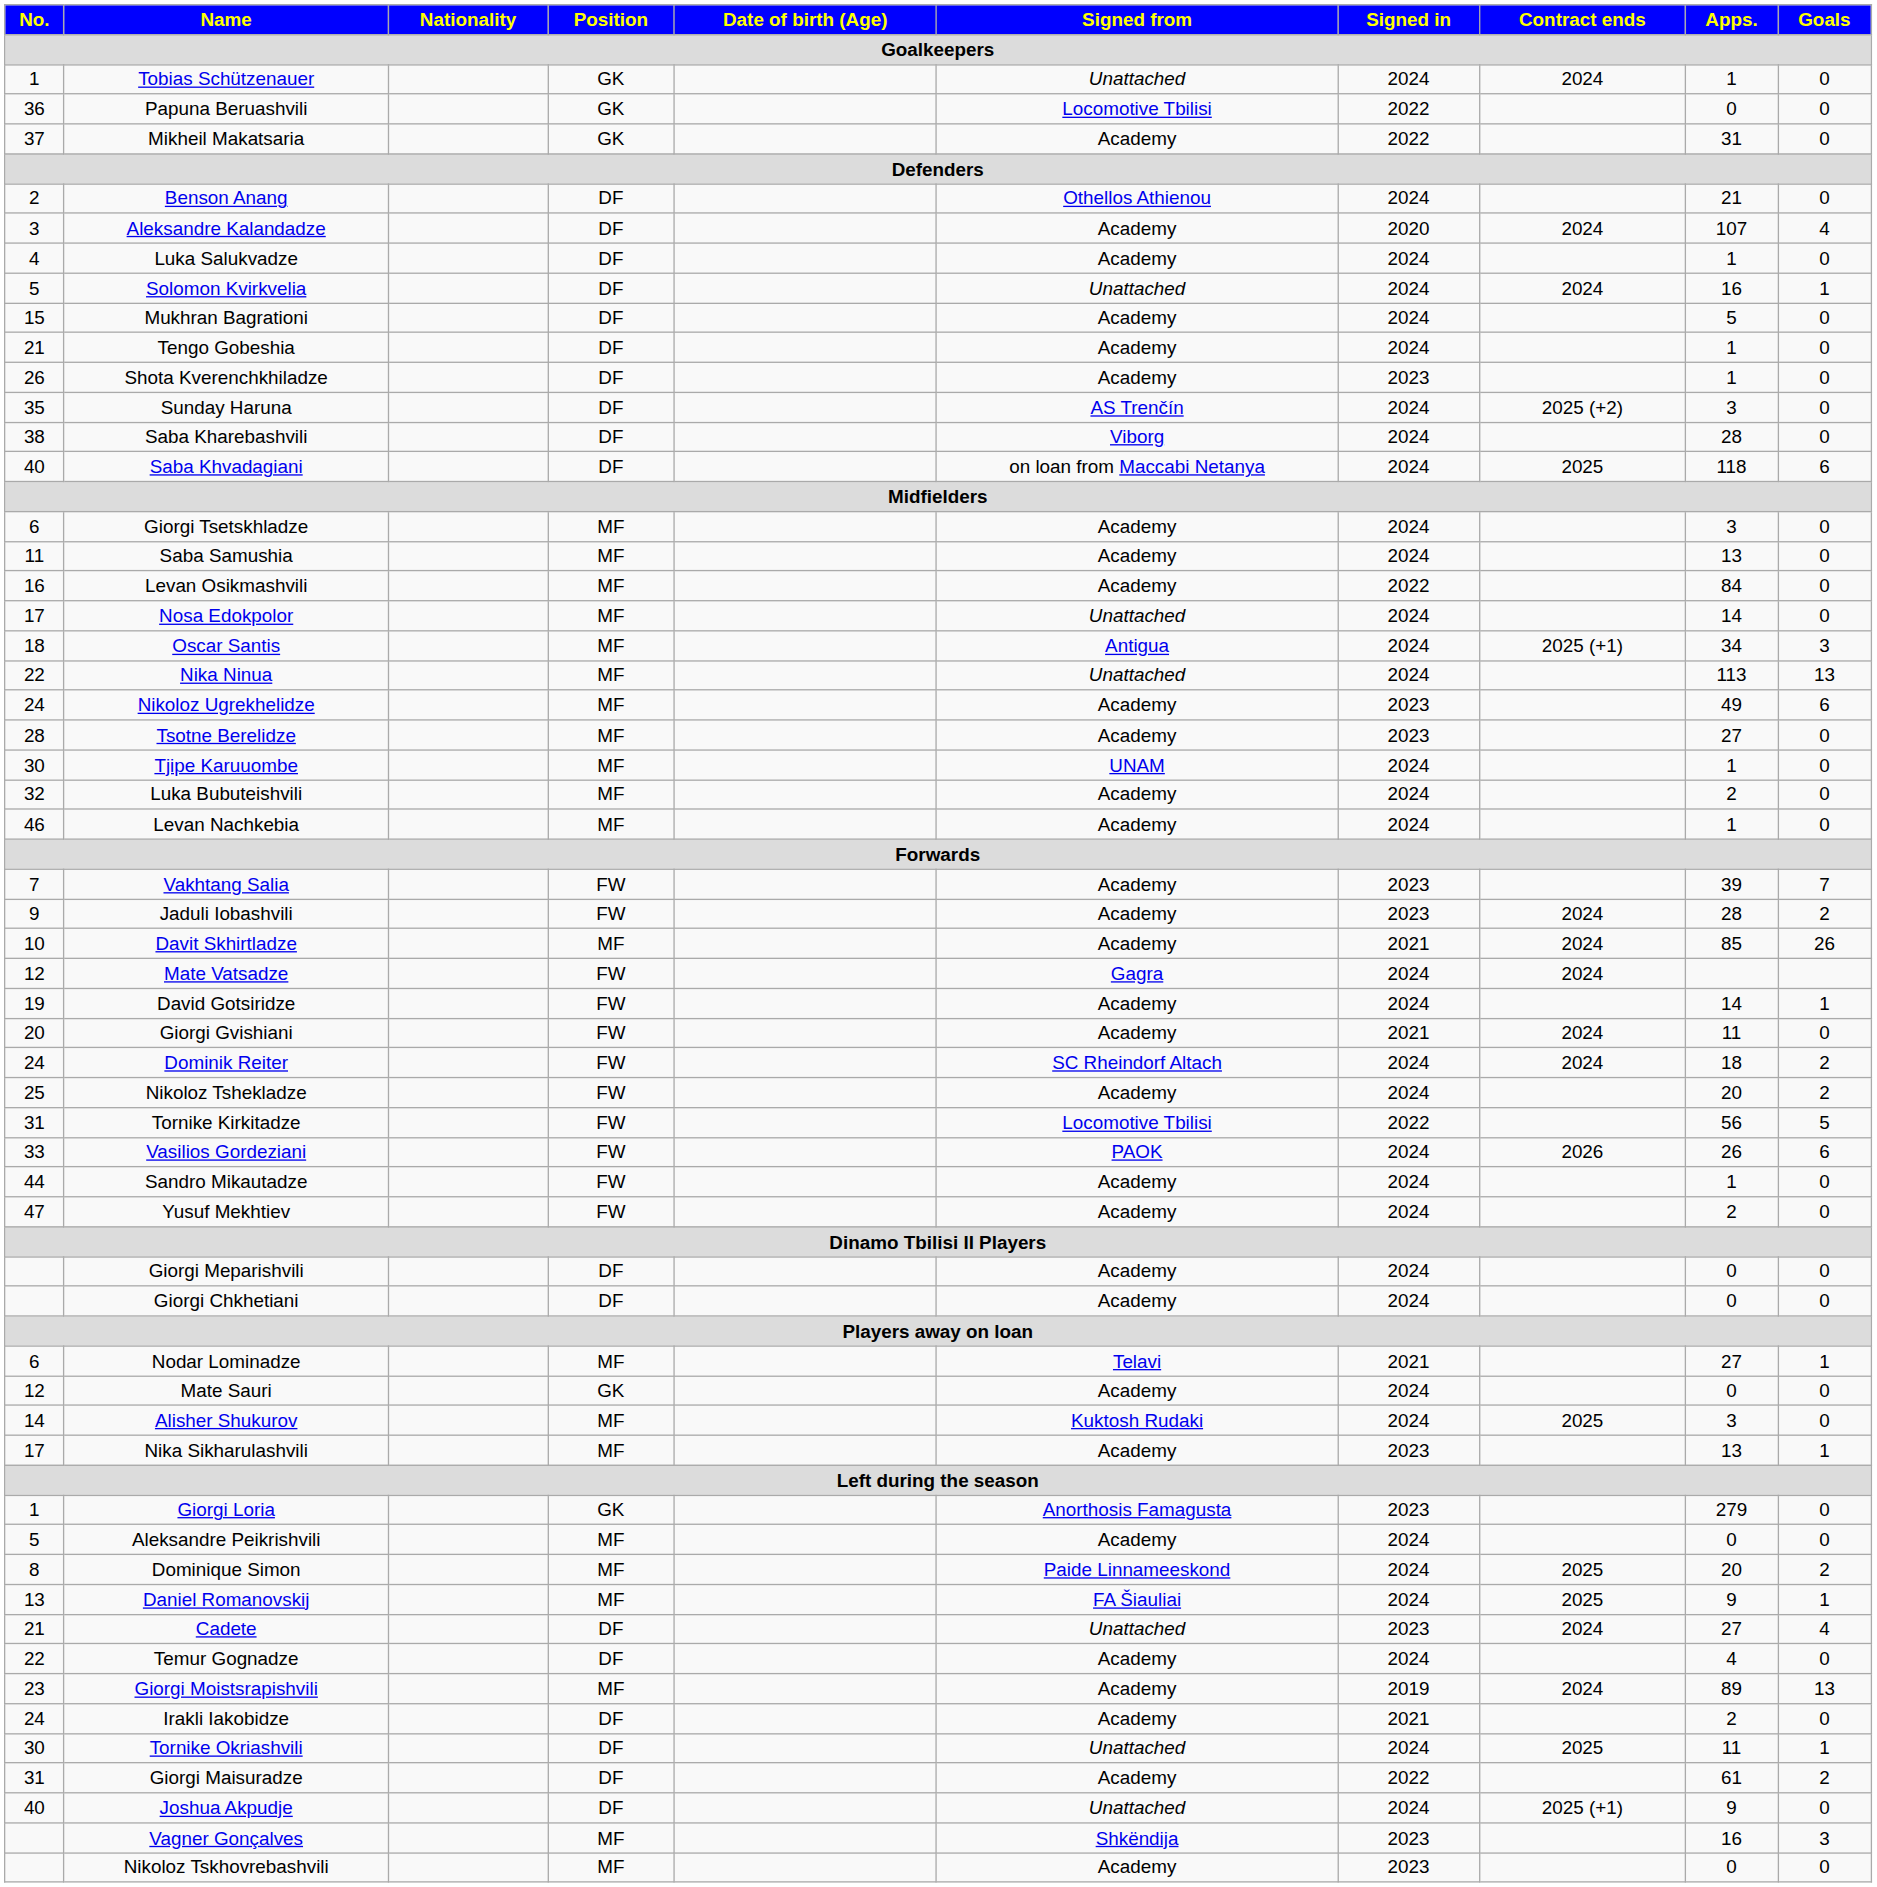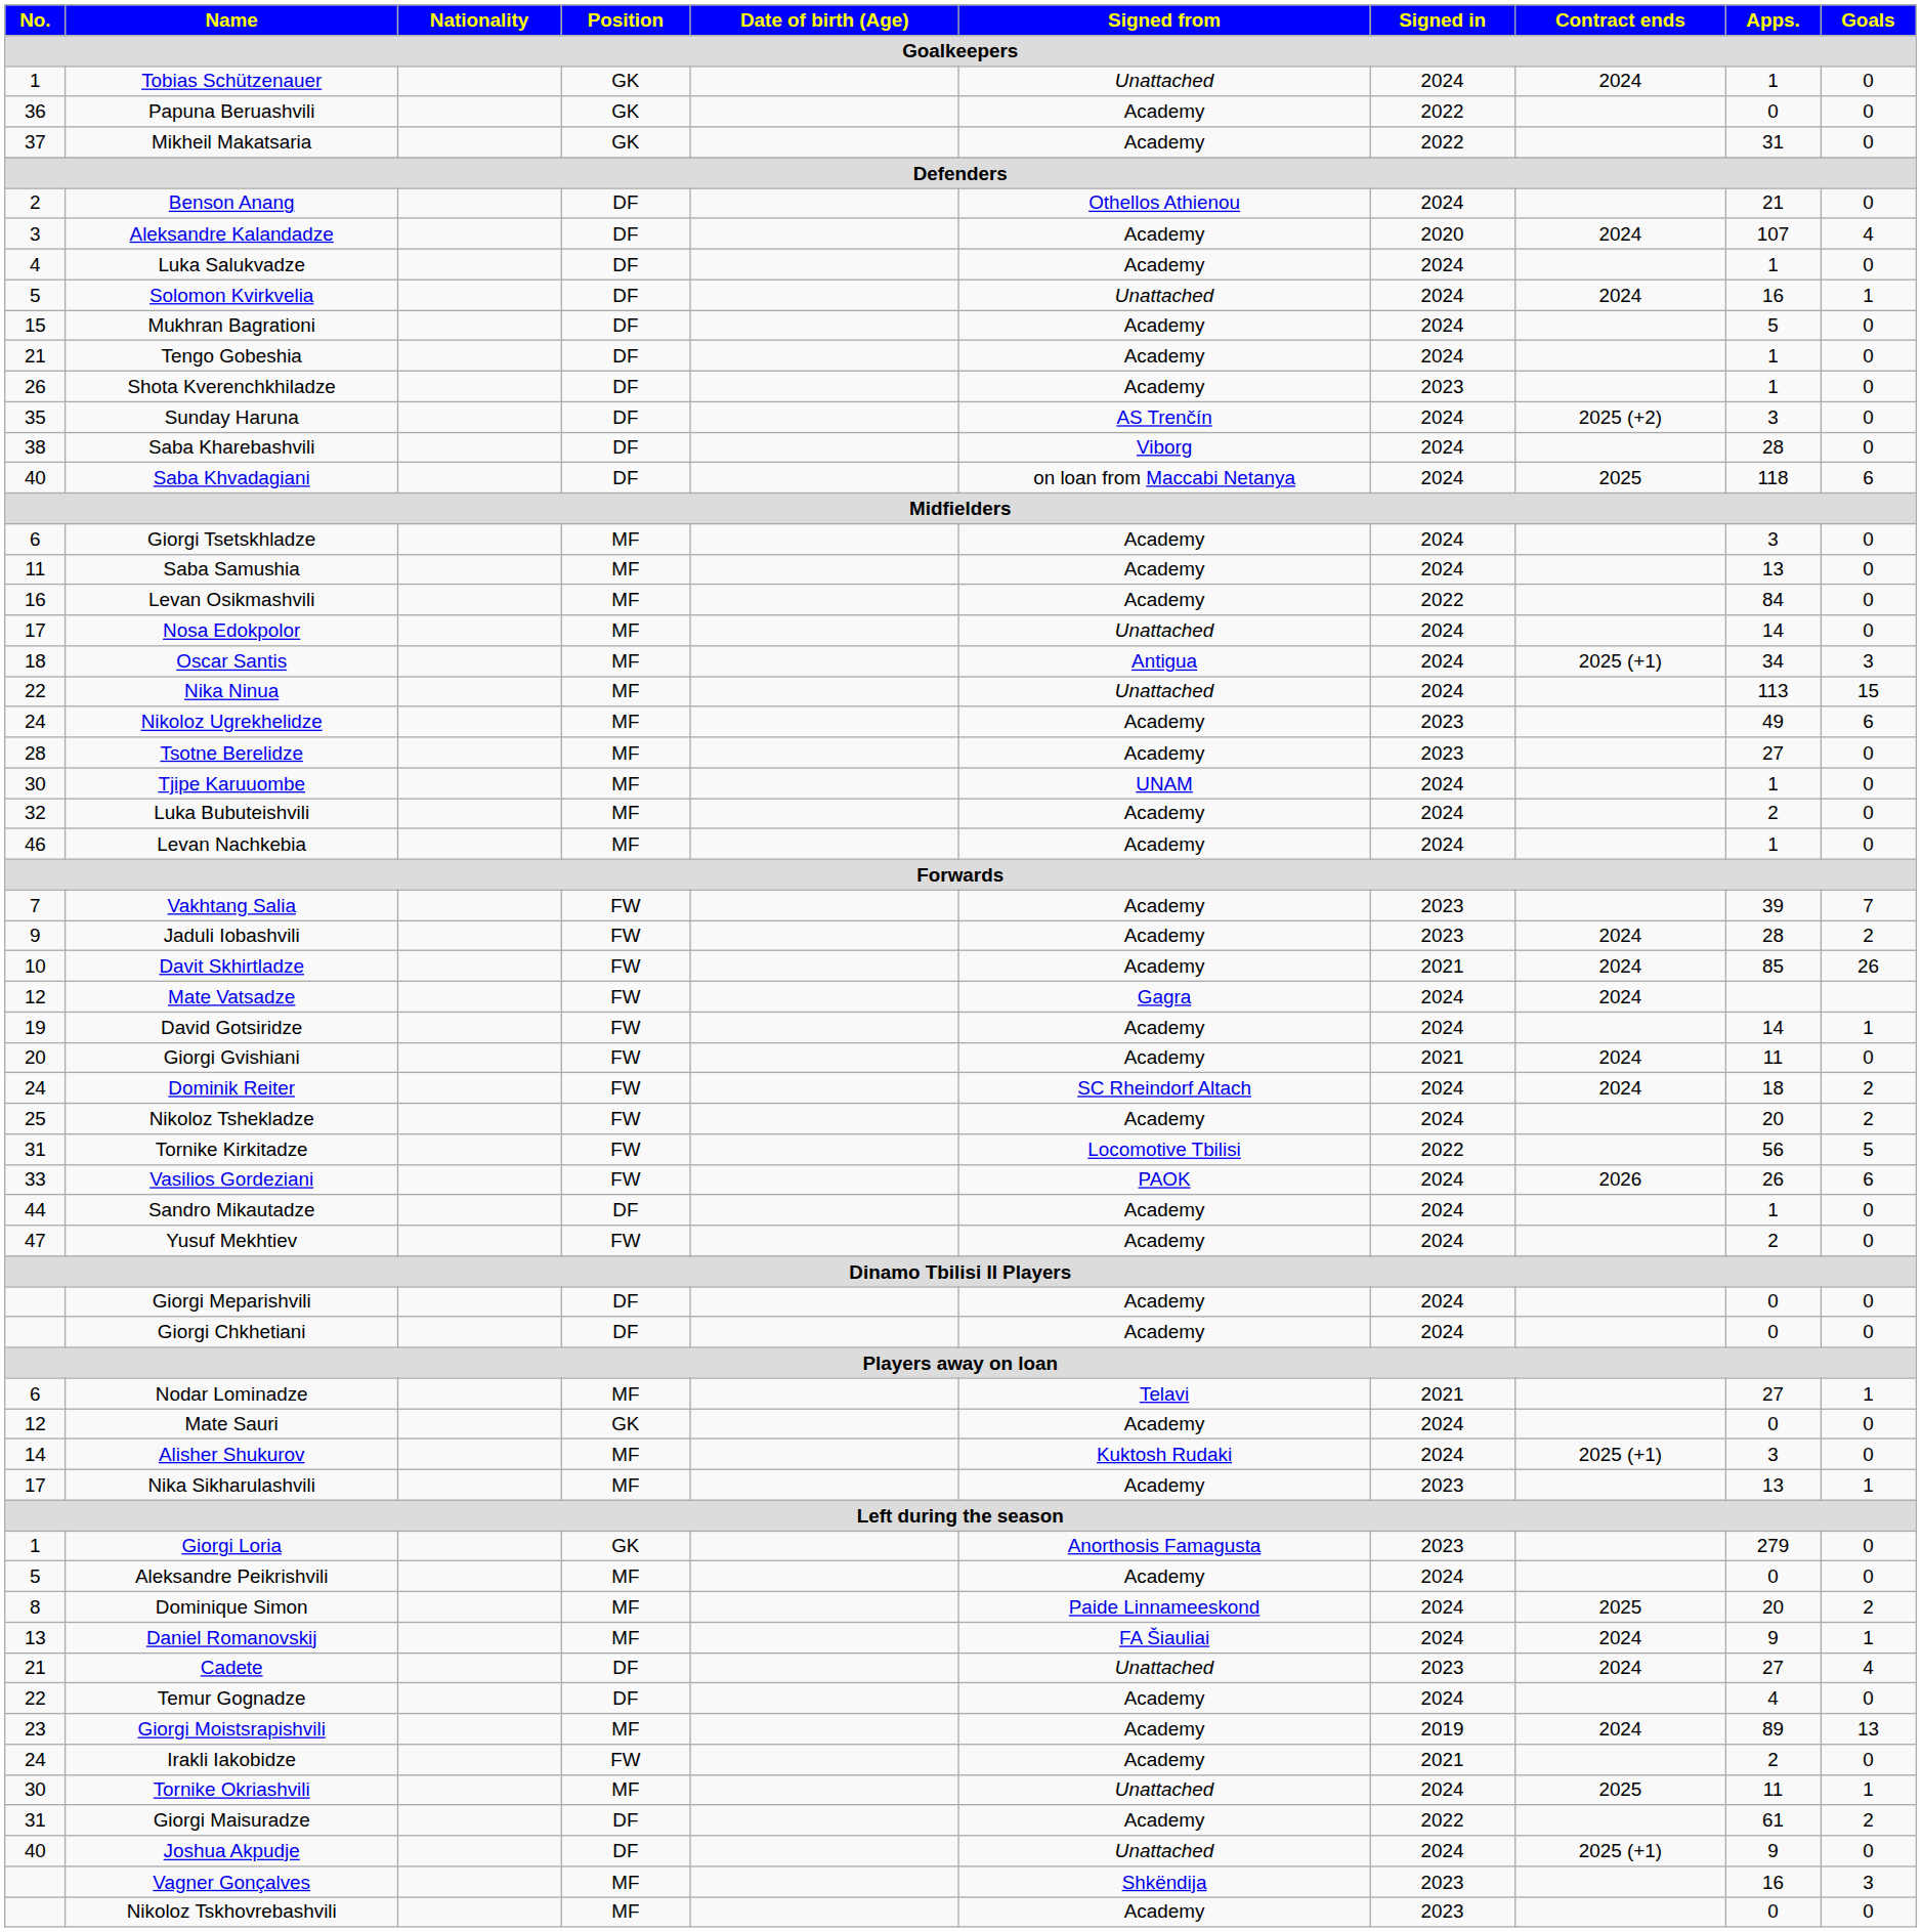Papuna Beruashvili | Signed from: Locomotive Tbilisi -> Academy
Nika Ninua | Goals: 13 -> 15
Davit Skhirtladze | Position: MF -> FW
Sandro Mikautadze | Position: FW -> DF
Alisher Shukurov | Contract ends: 2025 -> 2025 (+1)
Daniel Romanovskij | Contract ends: 2025 -> 2024
Irakli Iakobidze | Position: DF -> FW
Tornike Okriashvili | Position: DF -> MF
